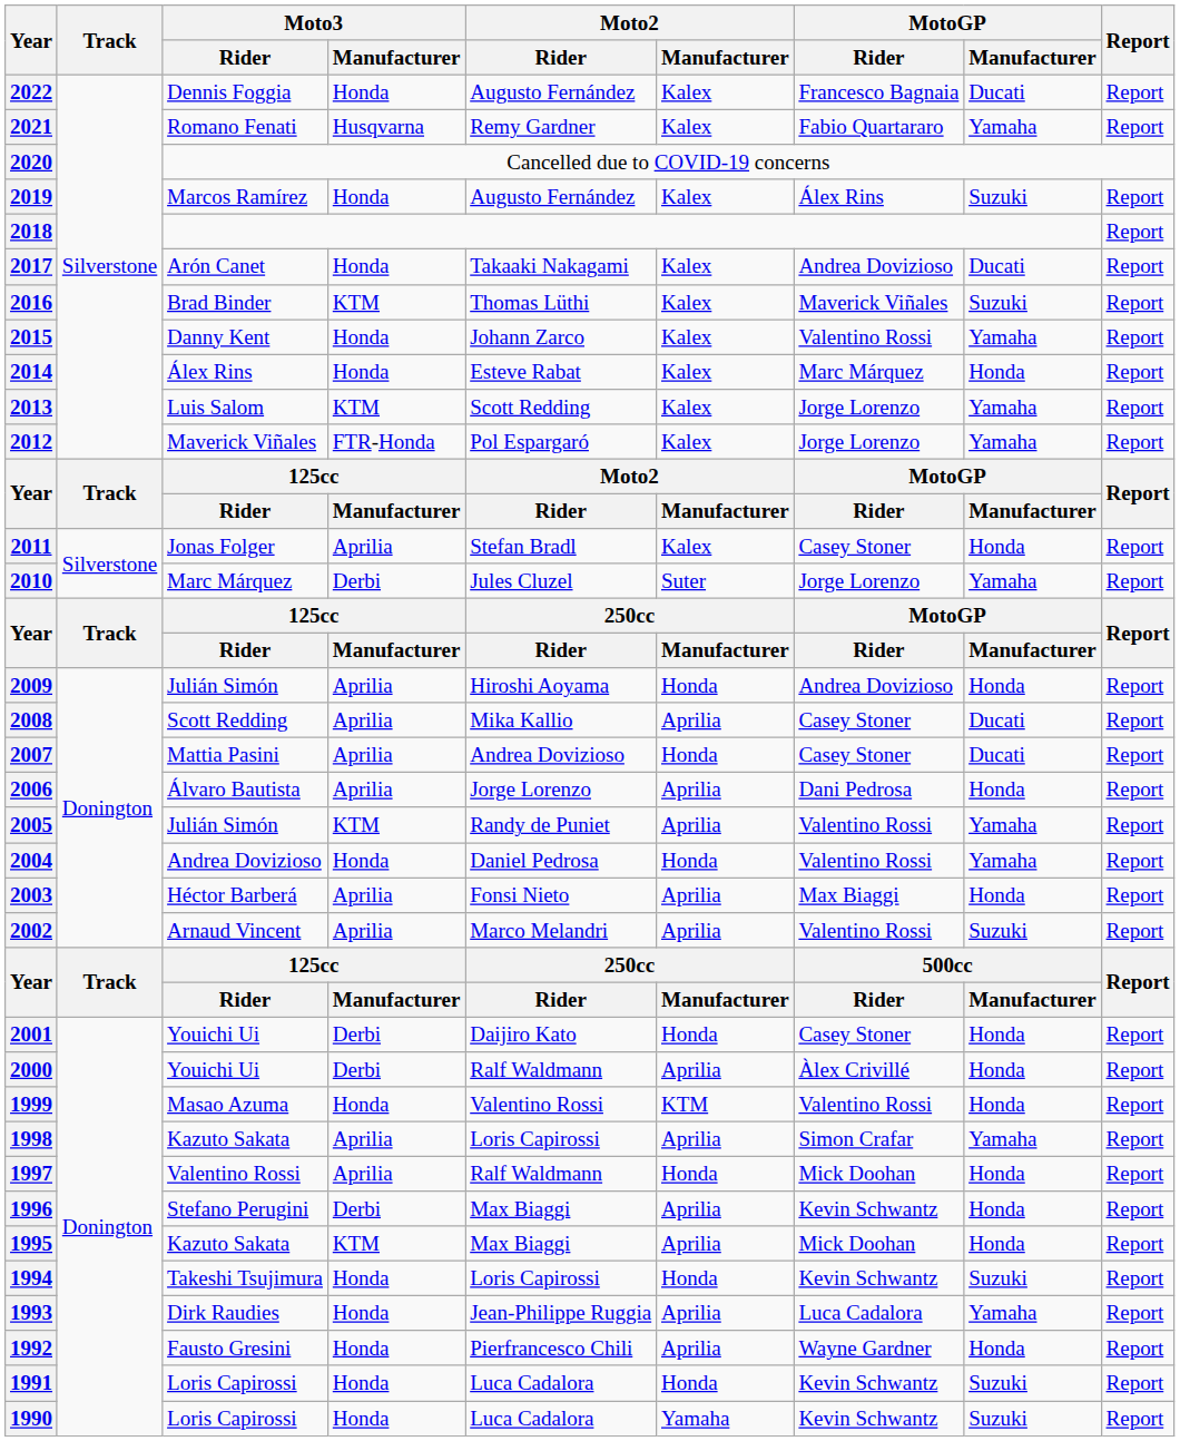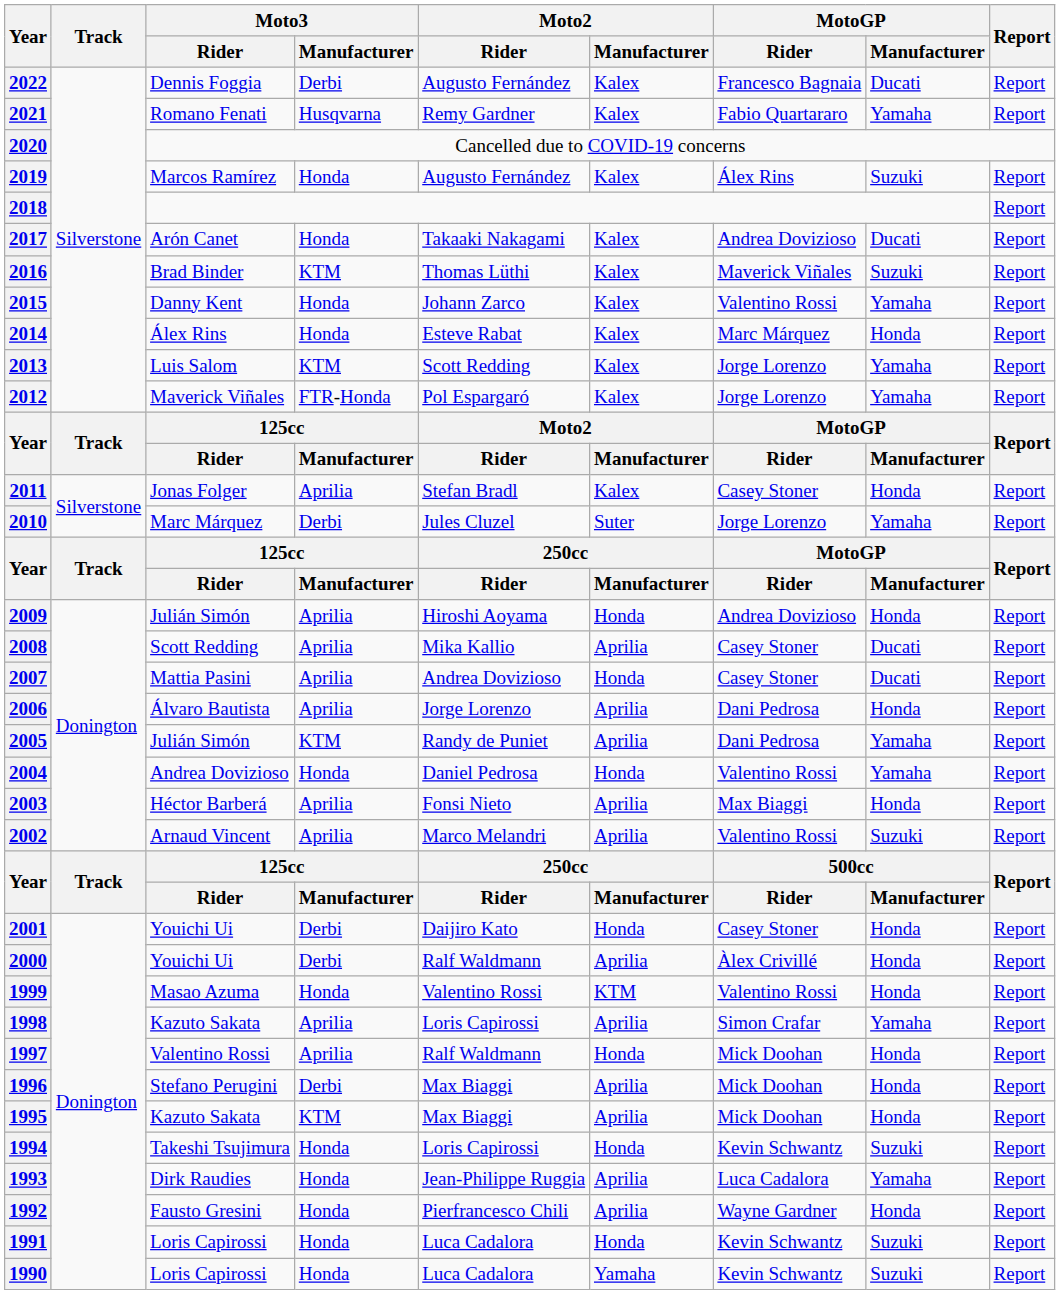2022 | Moto3 / Manufacturer: Honda -> Derbi
2005 | MotoGP / Rider: Valentino Rossi -> Dani Pedrosa
1996 | MotoGP / Rider: Kevin Schwantz -> Mick Doohan
